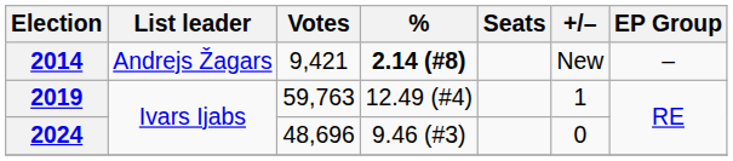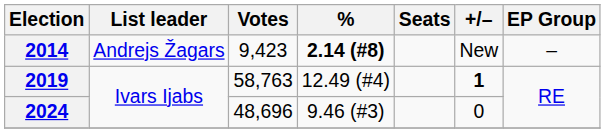2014 | Votes: 9,421 -> 9,423
2019 | Votes: 59,763 -> 58,763
2019 | +/–: normal -> bold
